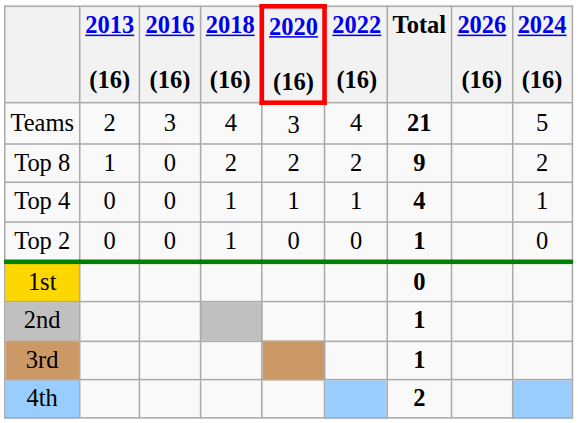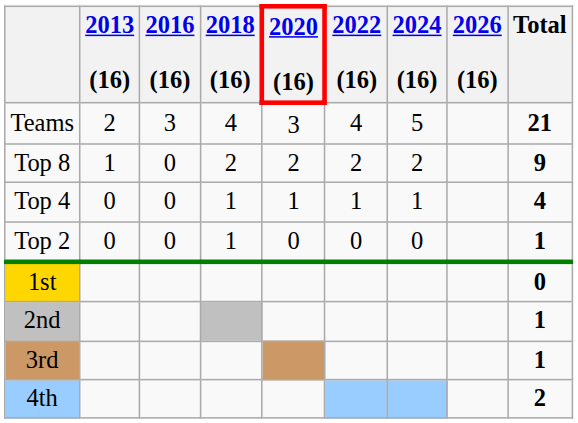columns swapped: 2024 (16) <-> Total
